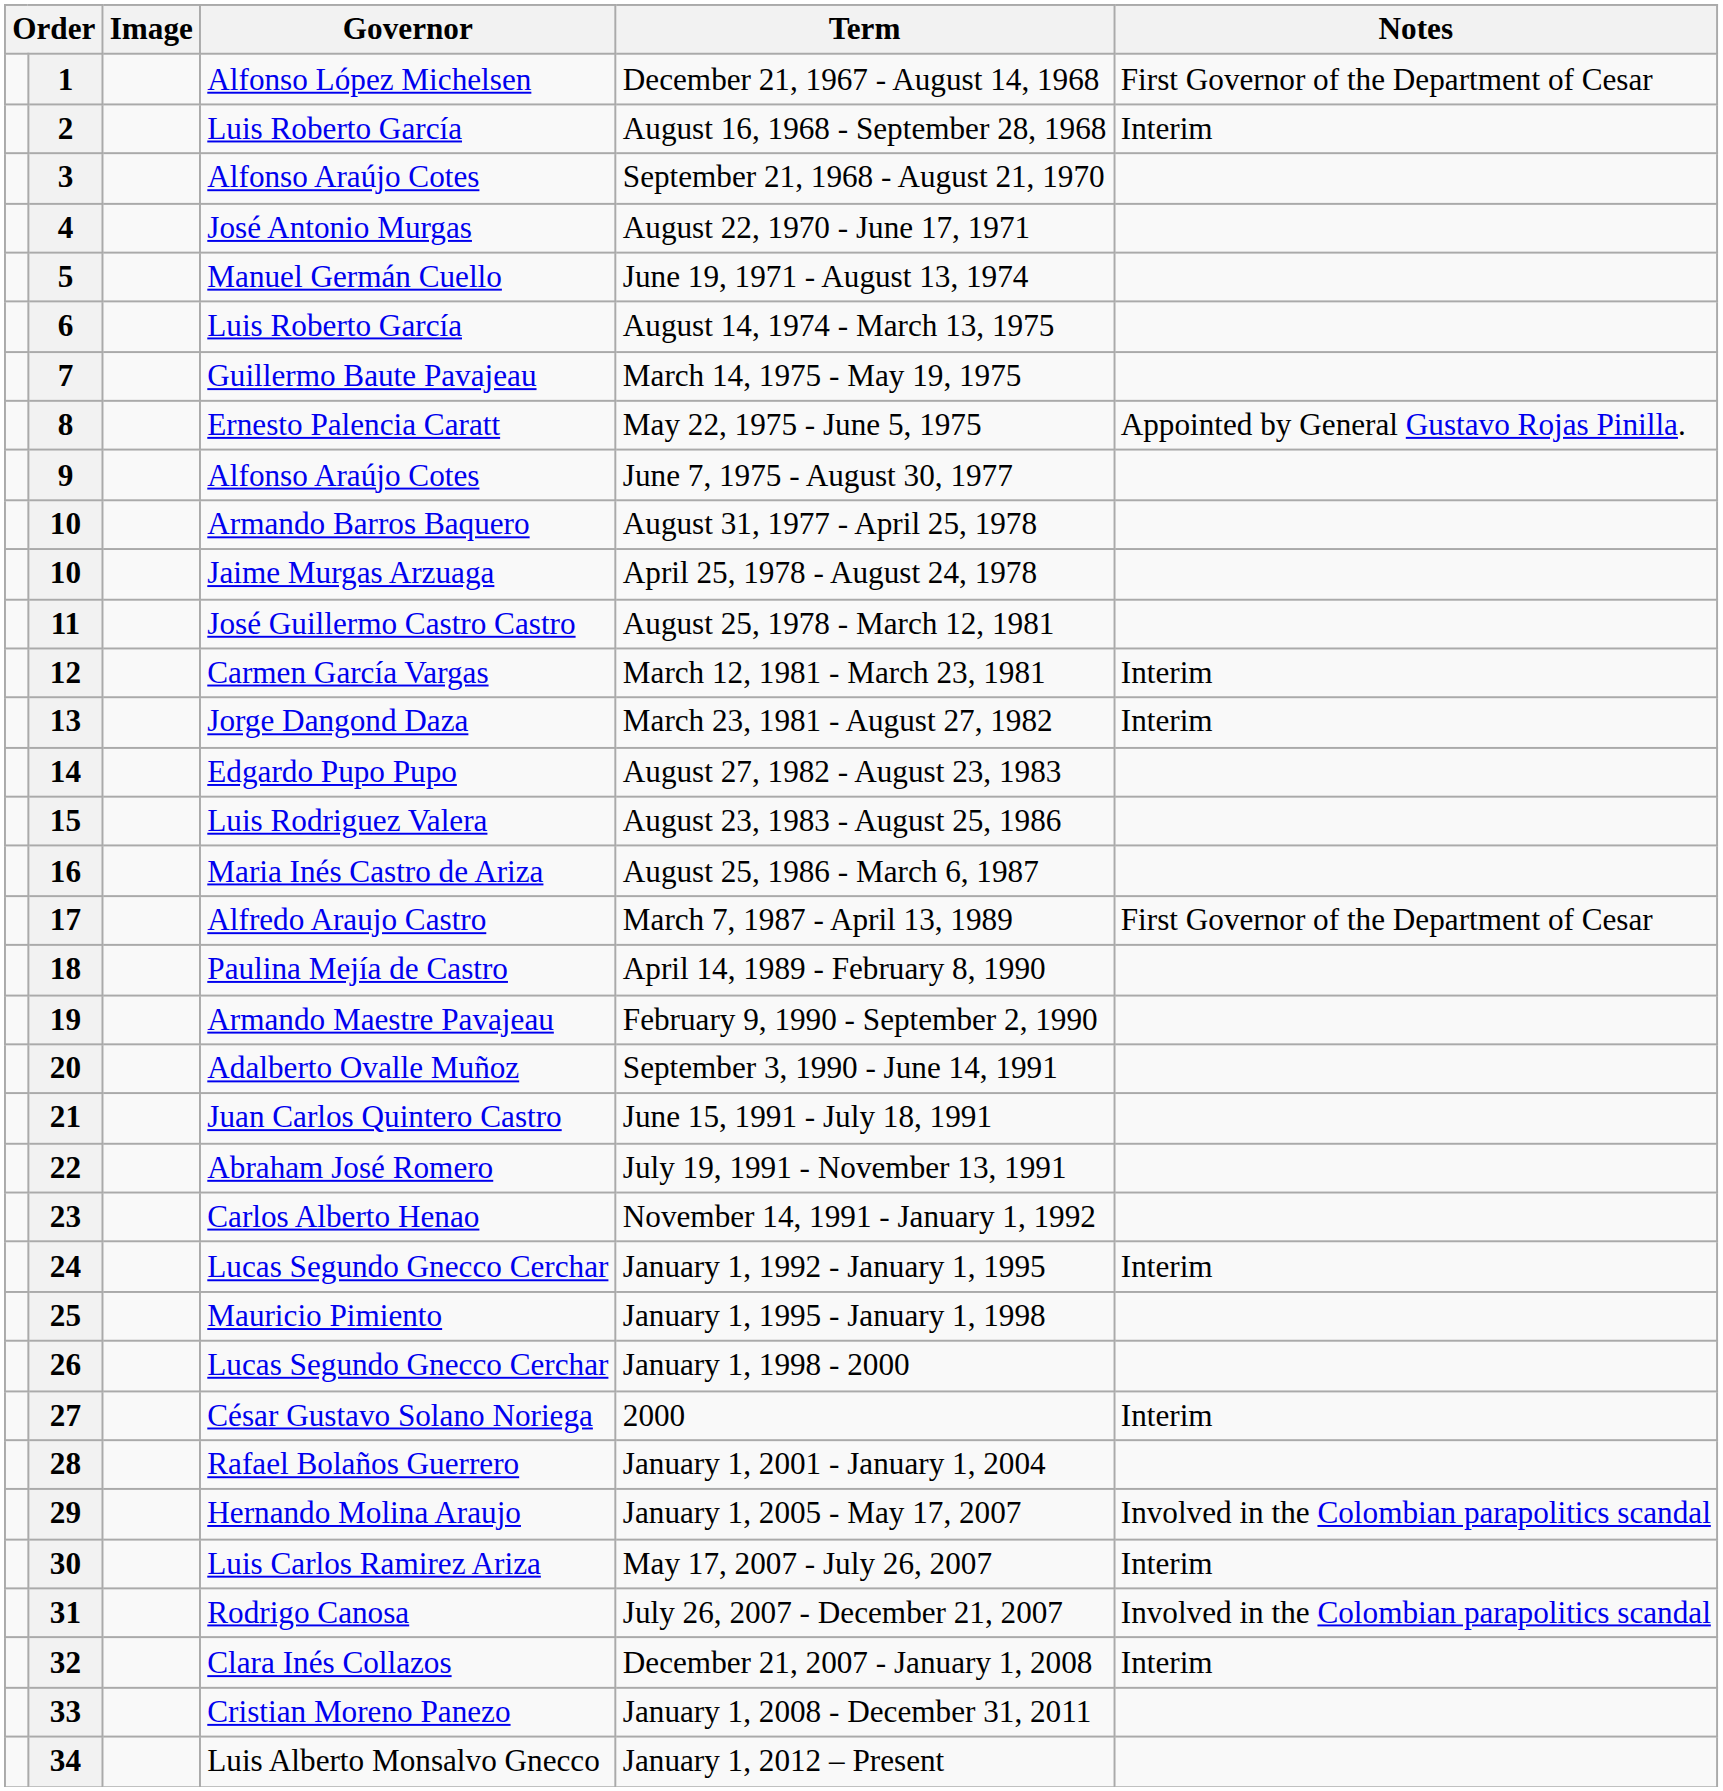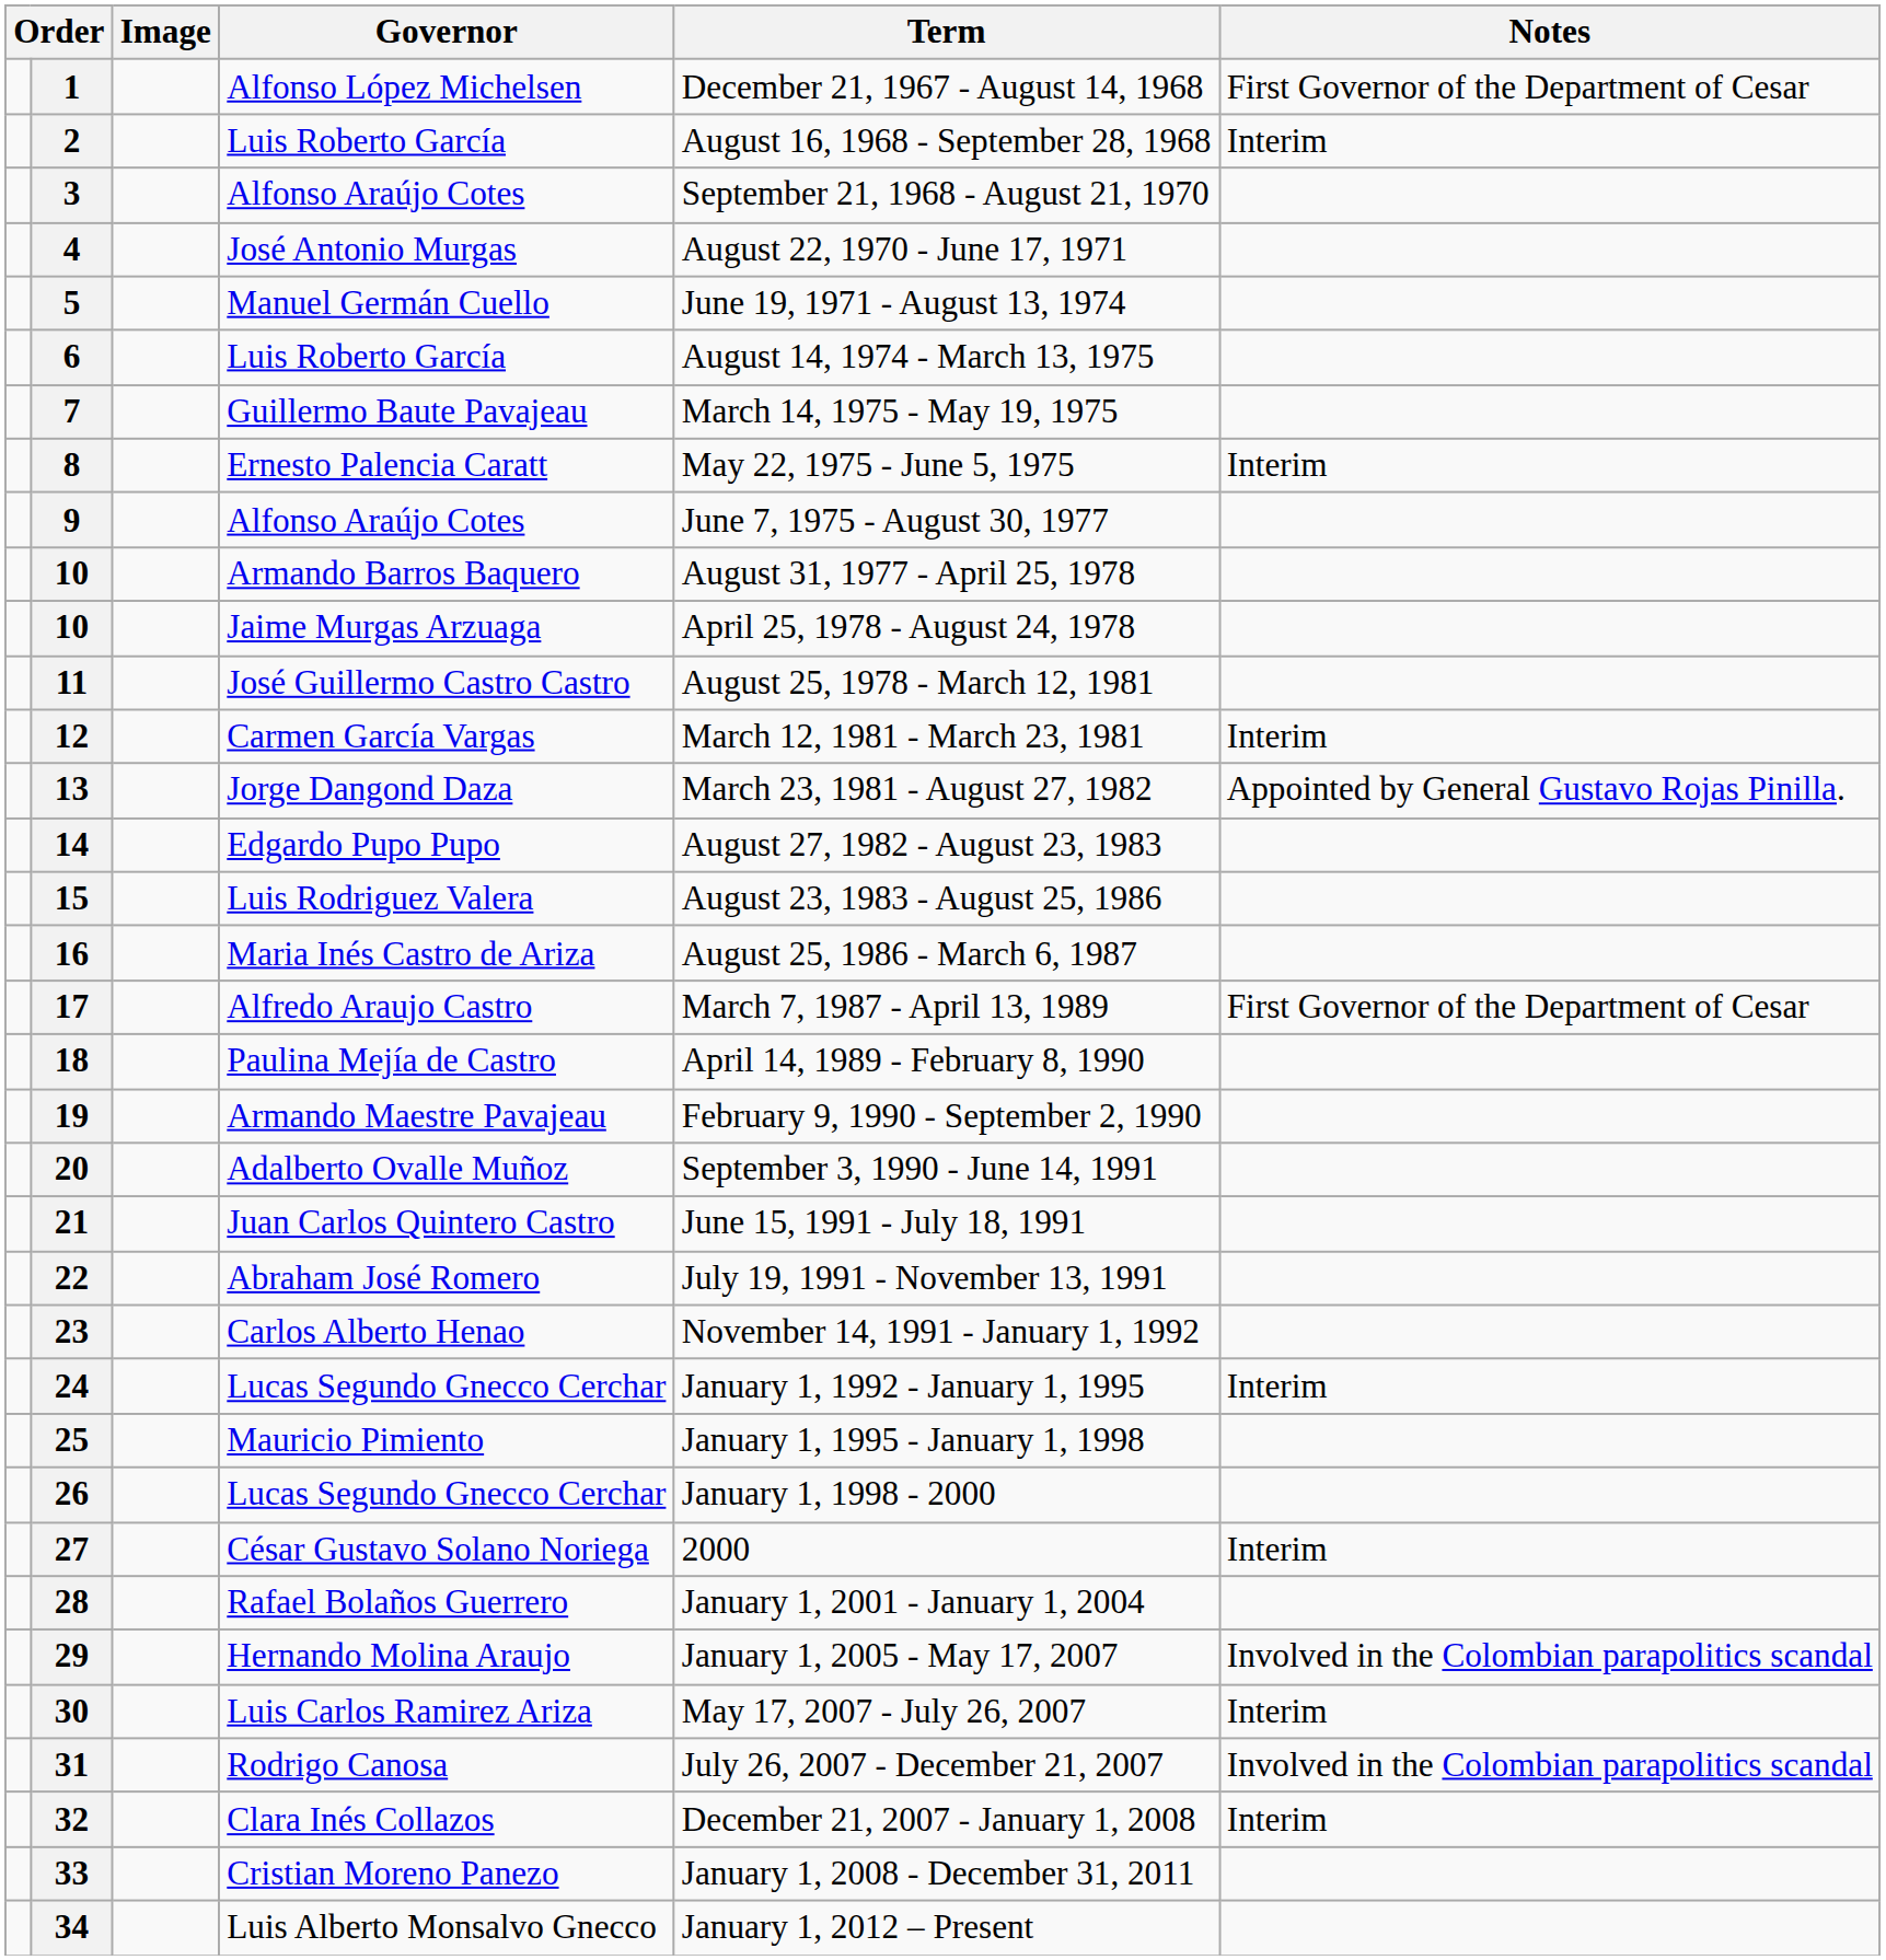8 | Notes: Appointed by General Gustavo Rojas Pinilla. -> Interim
13 | Notes: Interim -> Appointed by General Gustavo Rojas Pinilla.
